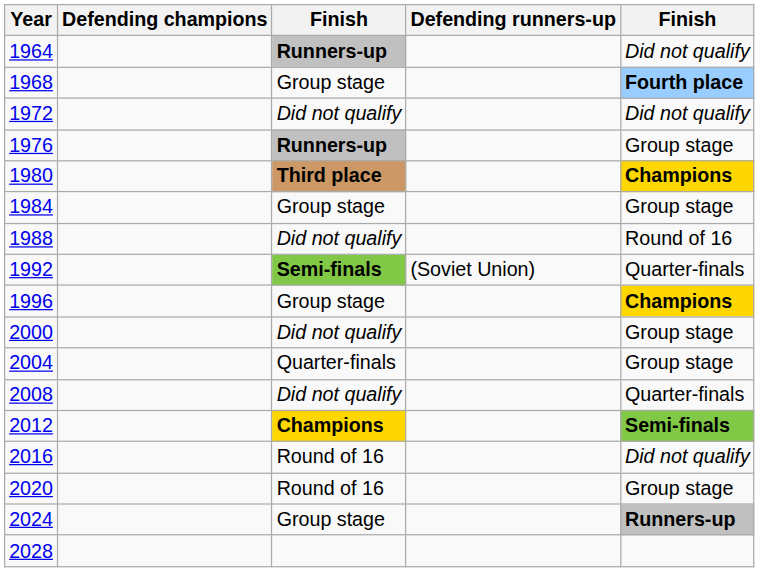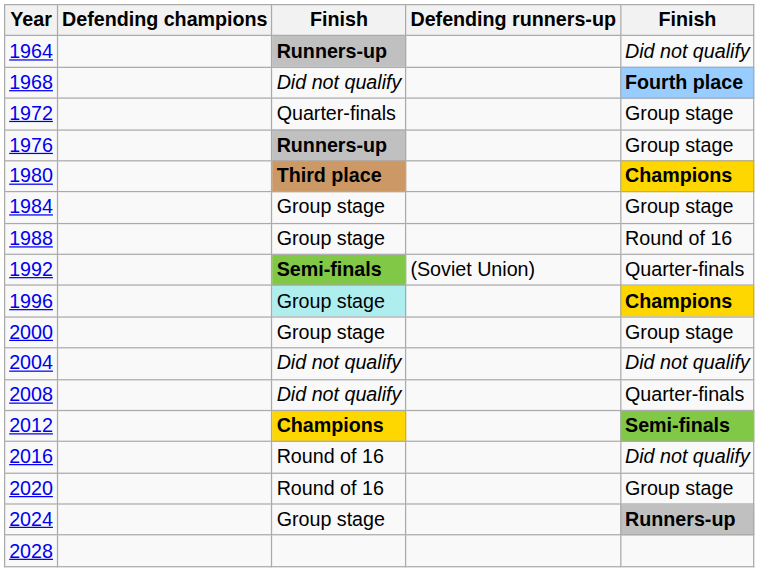1968 | column 3: Group stage -> Did not qualify
1972 | column 3: Did not qualify -> Quarter-finals
1972 | column 5: Did not qualify -> Group stage
1988 | column 3: Did not qualify -> Group stage
1996 | column 3: no background -> paleturquoise background
2000 | column 3: Did not qualify -> Group stage
2004 | column 3: Quarter-finals -> Did not qualify
2004 | column 5: Group stage -> Did not qualify
